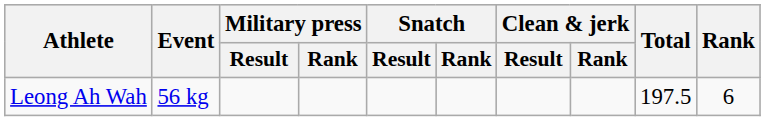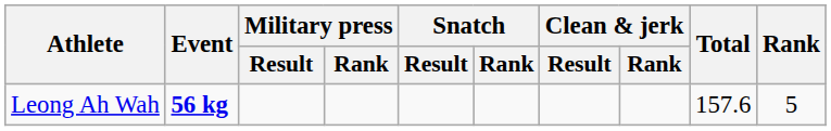Leong Ah Wah | Event: normal -> bold
Leong Ah Wah | Total: 197.5 -> 157.6
Leong Ah Wah | Rank: 6 -> 5
